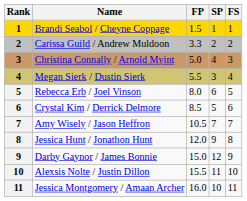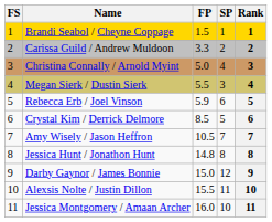columns swapped: Rank <-> FS
Rebecca Erb / Joel Vinson | FP: 8.0 -> 5.9
Jessica Hunt / Jonathon Hunt | FP: 12.0 -> 14.8
Jessica Hunt / Jonathon Hunt | SP: 9 -> 8
